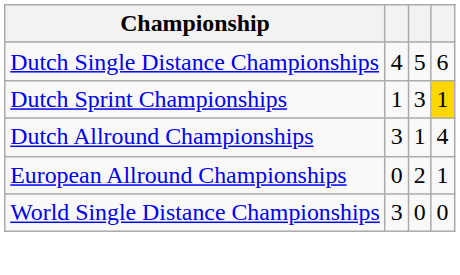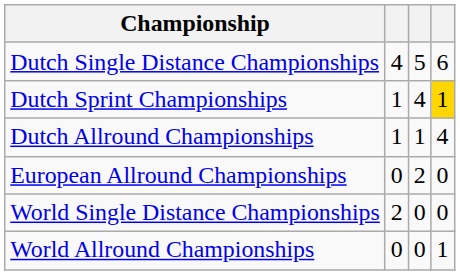Dutch Sprint Championships | column 3: 3 -> 4
Dutch Allround Championships | column 2: 3 -> 1
European Allround Championships | column 4: 1 -> 0
World Single Distance Championships | column 2: 3 -> 2
+ row: World Allround Championships | 0 | 0 | 1
